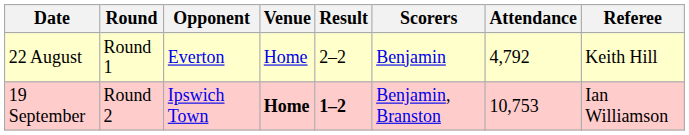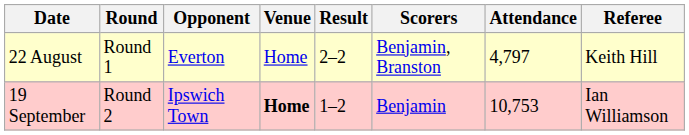22 August | Scorers: Benjamin -> Benjamin, Branston
22 August | Attendance: 4,792 -> 4,797
19 September | Result: bold -> normal
19 September | Scorers: Benjamin, Branston -> Benjamin
